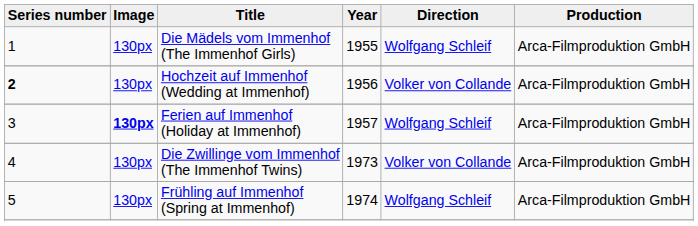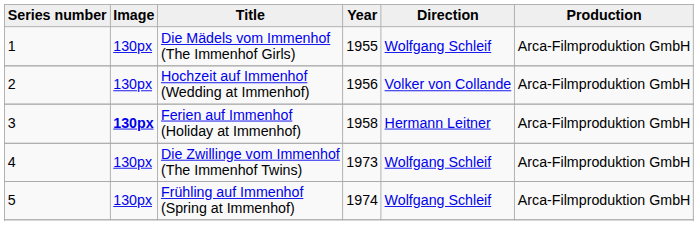Hochzeit auf Immenhof (Wedding at Immenhof) | Series number: bold -> normal
Ferien auf Immenhof (Holiday at Immenhof) | Year: 1957 -> 1958
Ferien auf Immenhof (Holiday at Immenhof) | Direction: Wolfgang Schleif -> Hermann Leitner
Die Zwillinge vom Immenhof (The Immenhof Twins) | Direction: Volker von Collande -> Wolfgang Schleif
